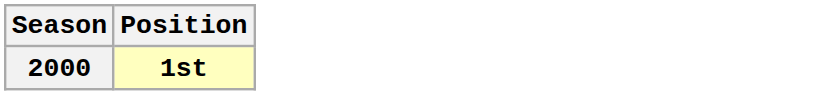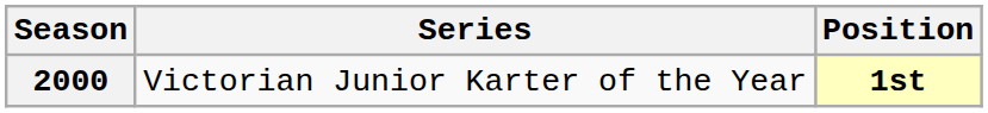+ column: Series | Victorian Junior Karter of the Year
